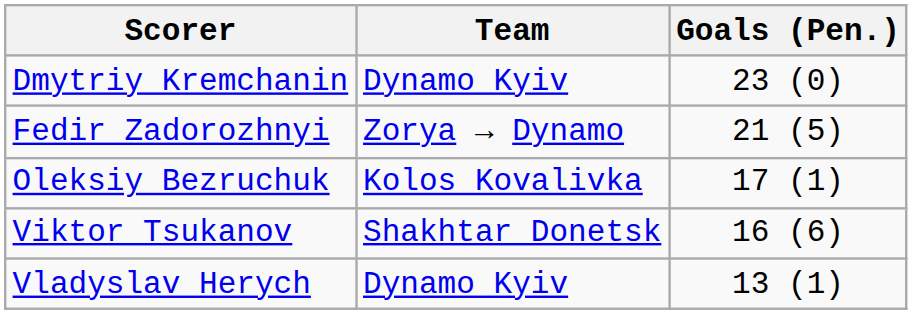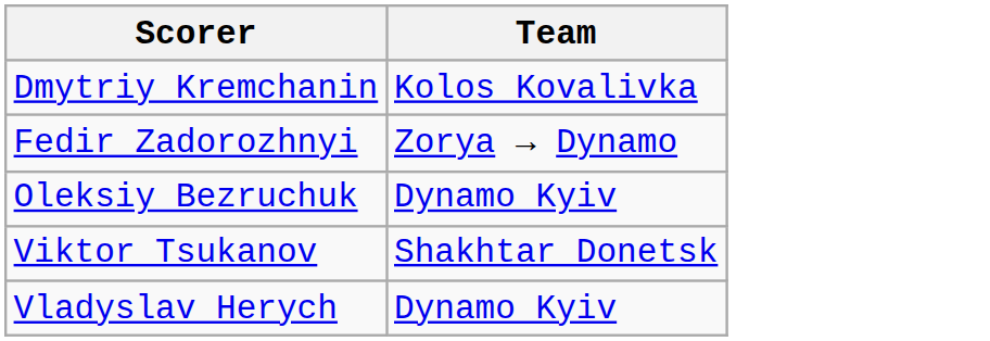- column: Goals (Pen.) | 23 (0) | 21 (5) | 17 (1) | 16 (6) | 13 (1)
Dmytriy Kremchanin | Team: Dynamo Kyiv -> Kolos Kovalivka
Oleksiy Bezruchuk | Team: Kolos Kovalivka -> Dynamo Kyiv
